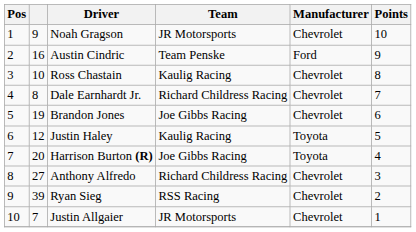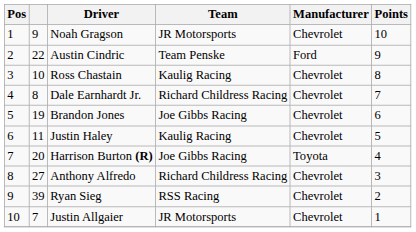Austin Cindric | column 2: 16 -> 22
Justin Haley | column 2: 12 -> 11
Justin Haley | Manufacturer: Toyota -> Chevrolet
